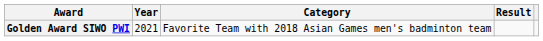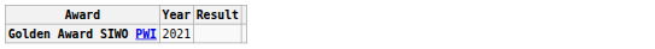- column: Category | Favorite Team with 2018 Asian Games men's badminton team
